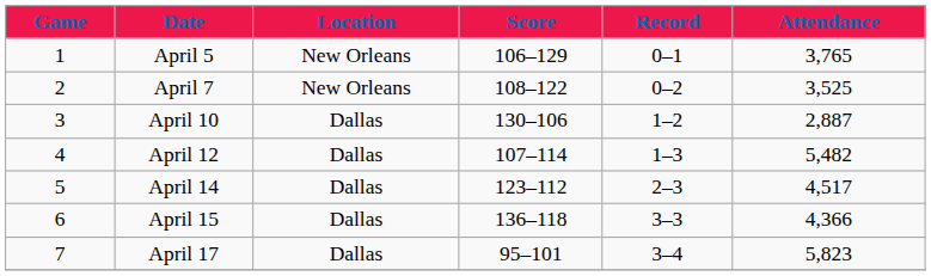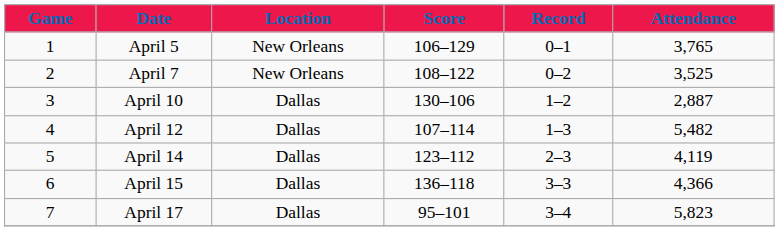April 14 | Attendance: 4,517 -> 4,119
